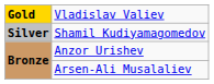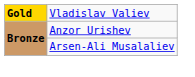- row: Silver | Shamil Kudiyamagomedov
